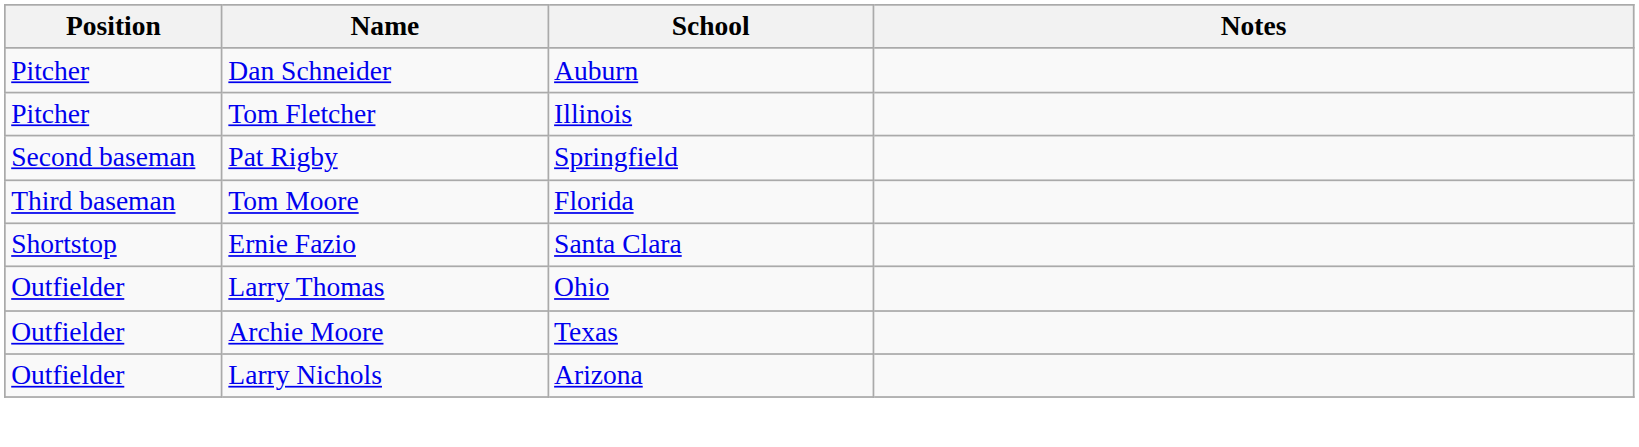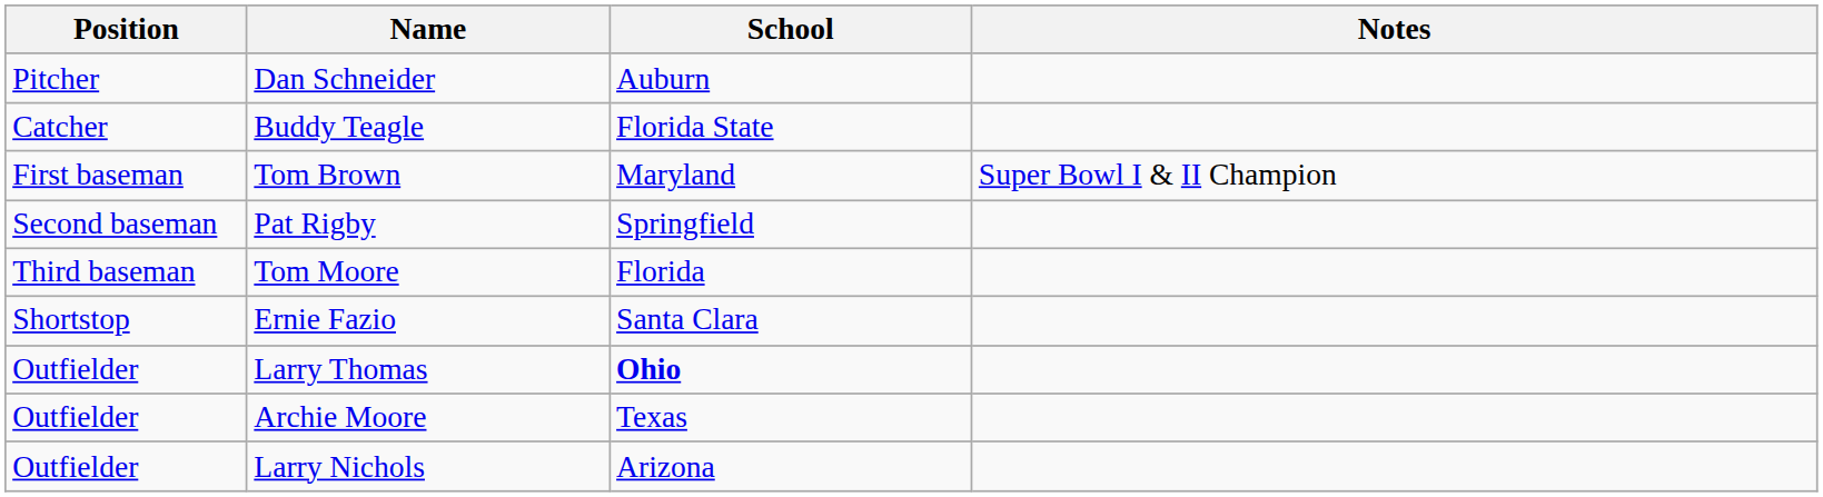- row: Pitcher | Tom Fletcher | Illinois
+ row: Catcher | Buddy Teagle | Florida State
+ row: First baseman | Tom Brown | Maryland | Super Bowl I & II Champion
Larry Thomas | School: normal -> bold
